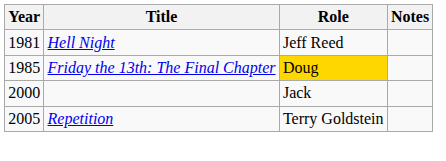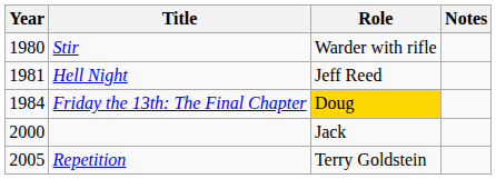+ row: 1980 | Stir | Warder with rifle
Friday the 13th: The Final Chapter | Year: 1985 -> 1984
